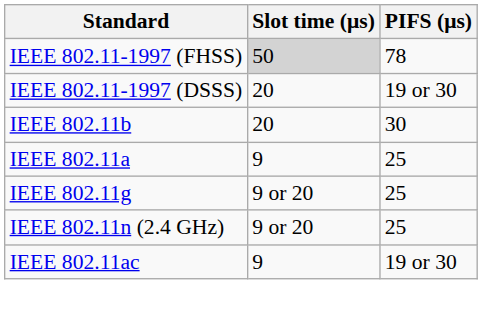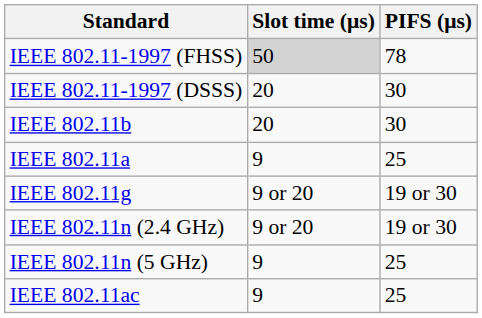IEEE 802.11-1997 (DSSS) | PIFS (μs): 19 or 30 -> 30
IEEE 802.11g | PIFS (μs): 25 -> 19 or 30
IEEE 802.11n (2.4 GHz) | PIFS (μs): 25 -> 19 or 30
+ row: IEEE 802.11n (5 GHz) | 9 | 25
IEEE 802.11ac | PIFS (μs): 19 or 30 -> 25
